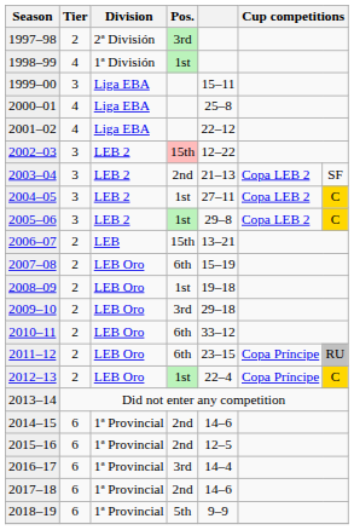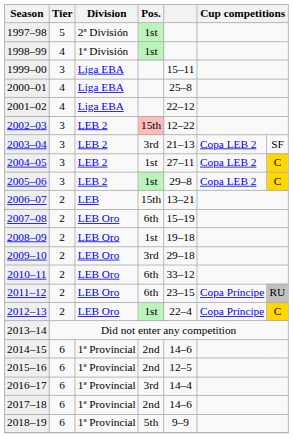1997–98 | Tier: 2 -> 5
1997–98 | Pos.: 3rd -> 1st
2003–04 | Pos.: 2nd -> 3rd
